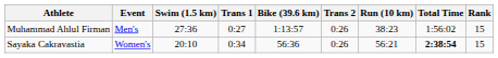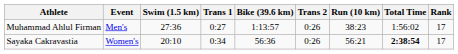Muhammad Ahlul Firman | Rank: 15 -> 17
Sayaka Cakravastia | Rank: 15 -> 17
